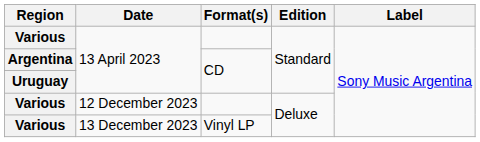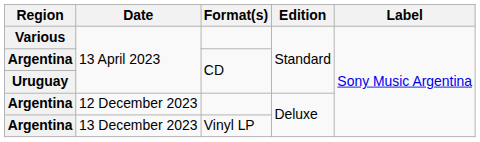12 December 2023 | Region: Various -> Argentina
13 December 2023 | Region: Various -> Argentina
